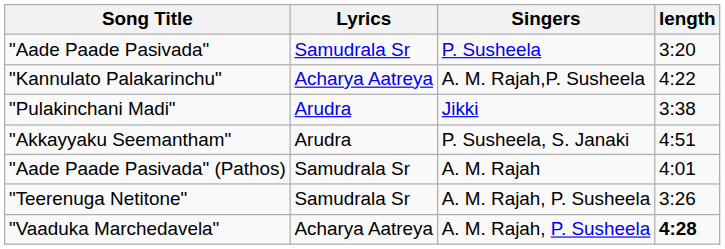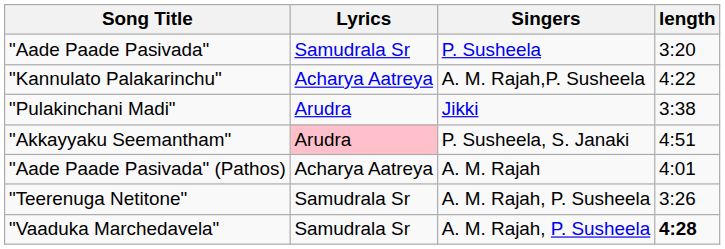"Akkayyaku Seemantham" | Lyrics: no background -> pink background
"Aade Paade Pasivada" (Pathos) | Lyrics: Samudrala Sr -> Acharya Aatreya
"Vaaduka Marchedavela" | Lyrics: Acharya Aatreya -> Samudrala Sr
